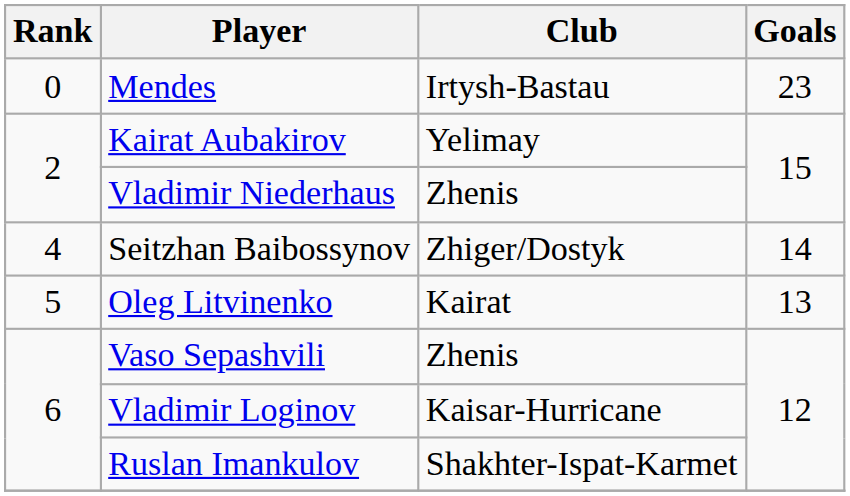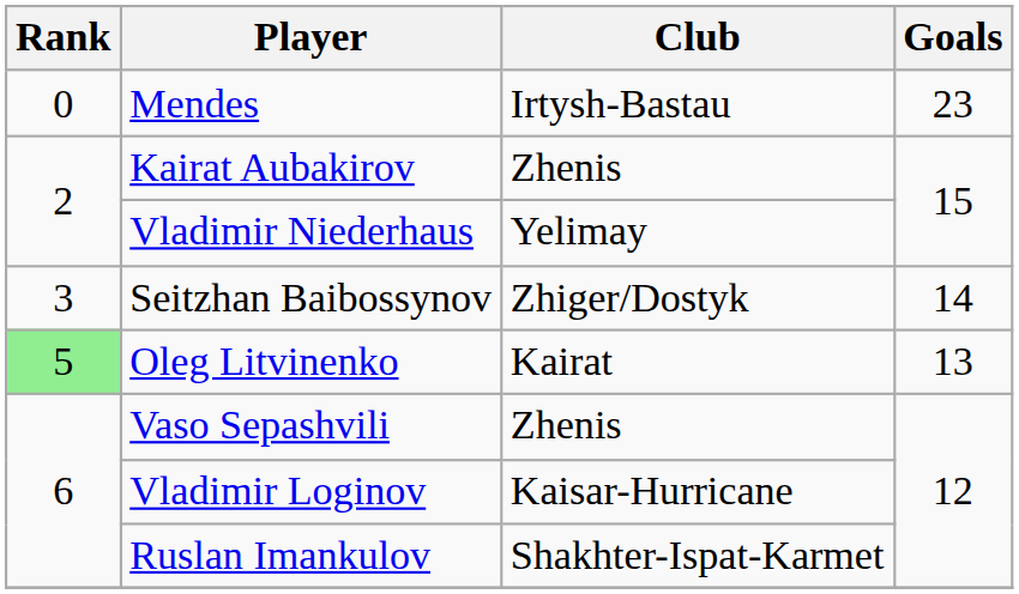Kairat Aubakirov | Club: Yelimay -> Zhenis
Vladimir Niederhaus | Club: Zhenis -> Yelimay
Seitzhan Baibossynov | Rank: 4 -> 3
Oleg Litvinenko | Rank: no background -> lightgreen background
